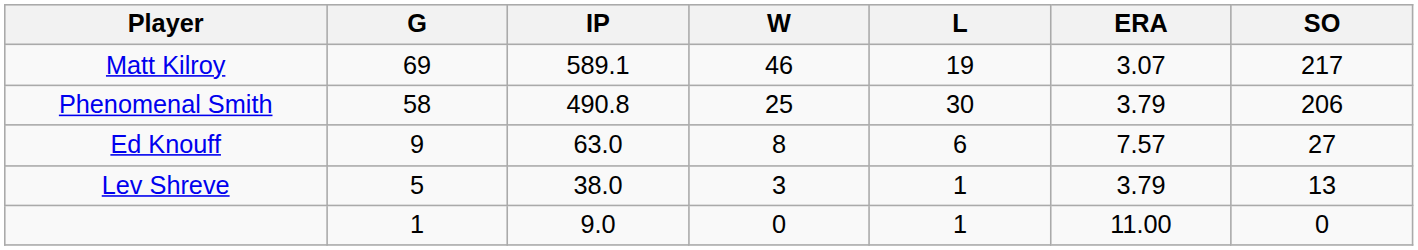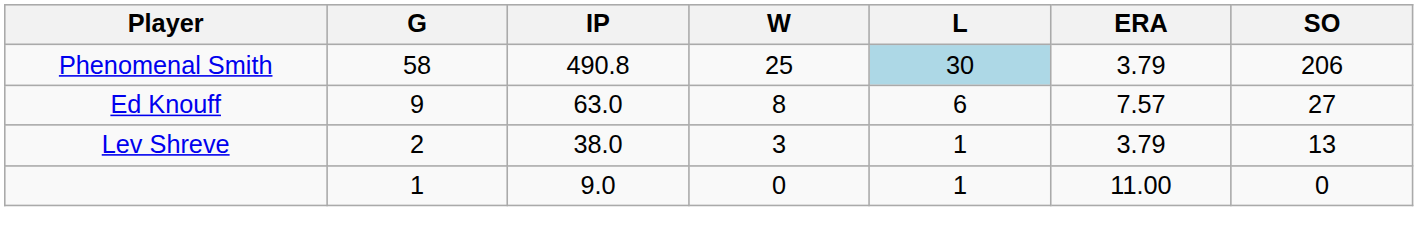- row: Matt Kilroy | 69 | 589.1 | 46 | 19 | 3.07 | 217
Phenomenal Smith | L: no background -> lightblue background
Lev Shreve | G: 5 -> 2
